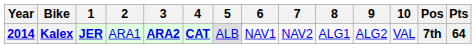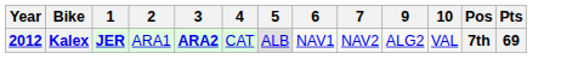- column: 8 | ALG1
Kalex | Year: 2014 -> 2012
Kalex | 4: bold -> normal
Kalex | Pts: 64 -> 69
